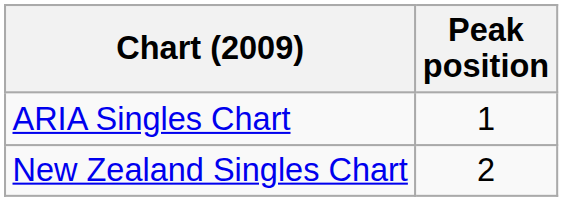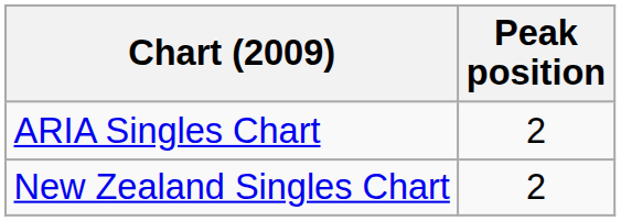ARIA Singles Chart | Peak position: 1 -> 2
